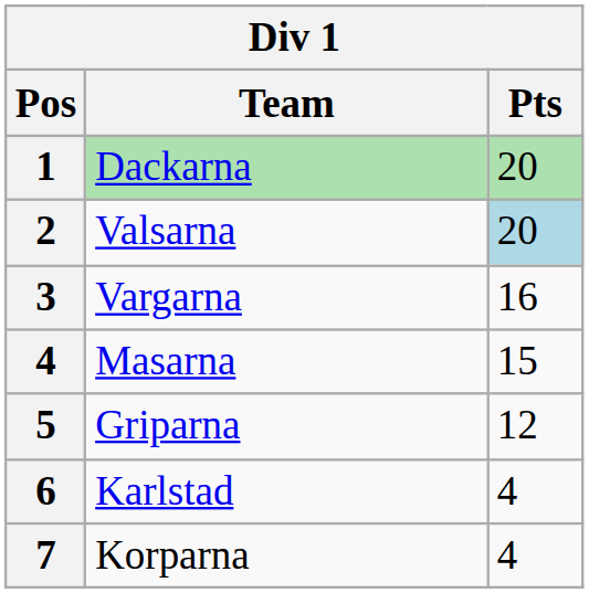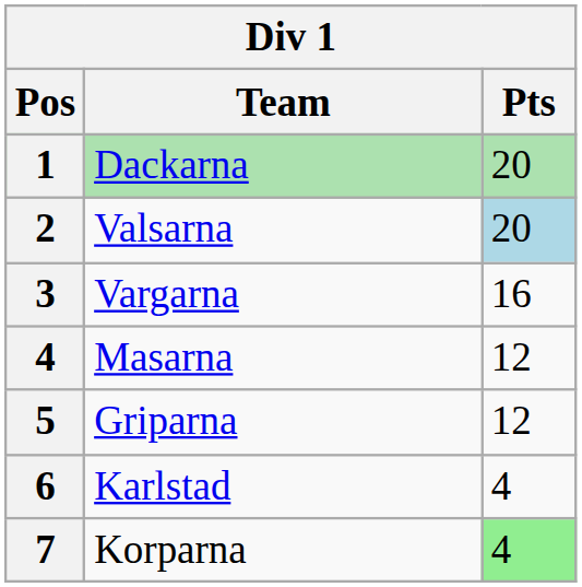Masarna | Pts: 15 -> 12
Korparna | Pts: no background -> lightgreen background
